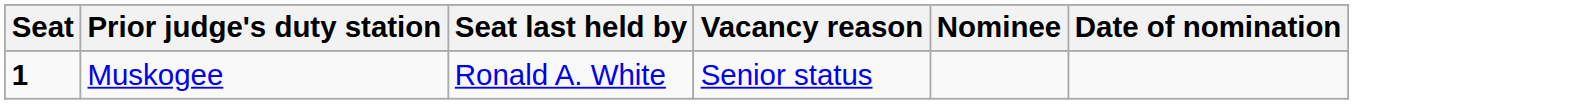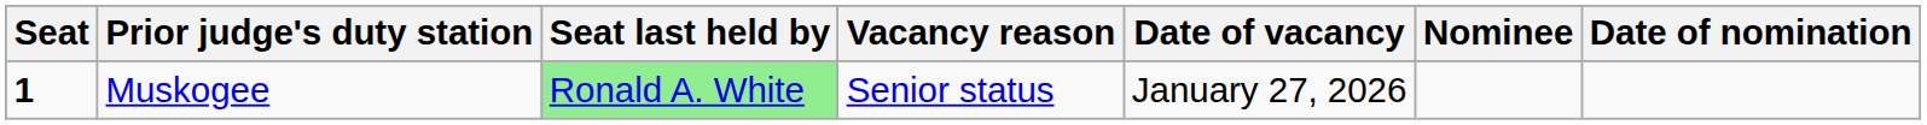+ column: Date of vacancy | January 27, 2026
Muskogee | Seat last held by: no background -> lightgreen background
